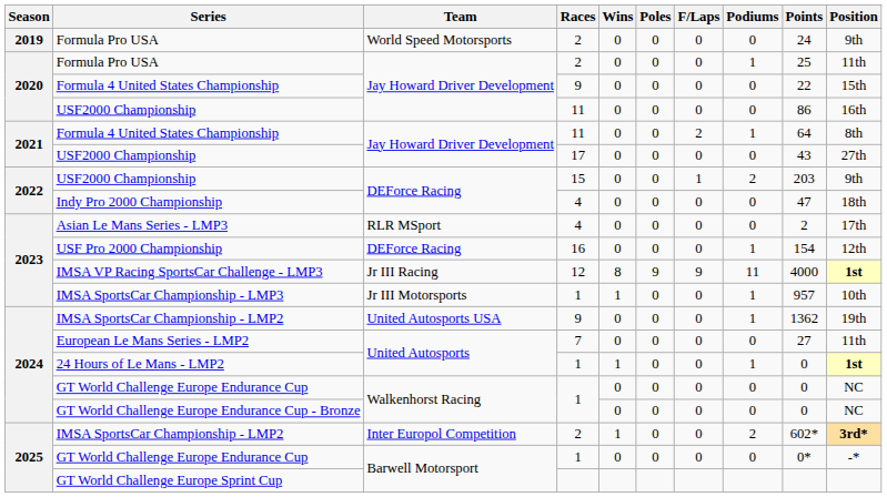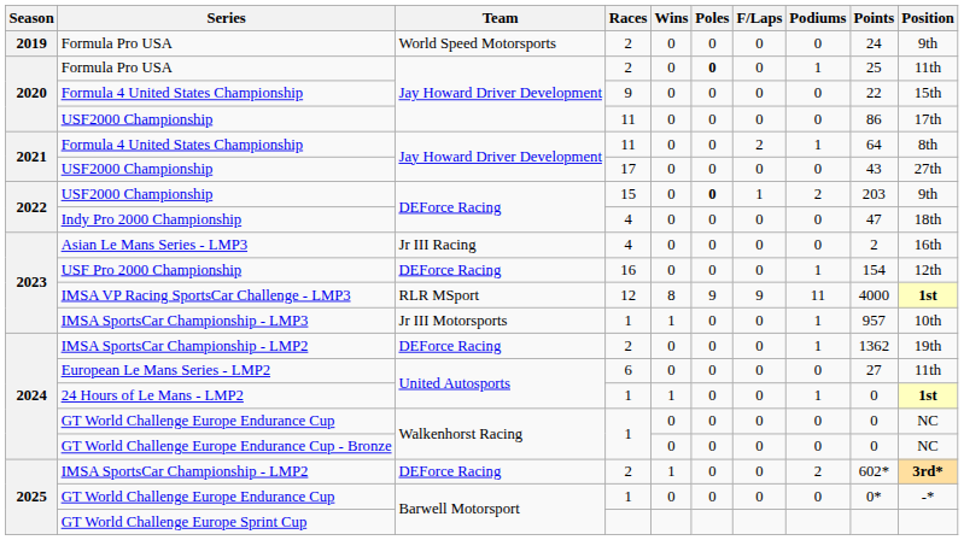2020 / Formula Pro USA | Poles: normal -> bold
2020 / USF2000 Championship | Position: 16th -> 17th
2022 / USF2000 Championship | Poles: normal -> bold
Asian Le Mans Series - LMP3 | Team: RLR MSport -> Jr III Racing
Asian Le Mans Series - LMP3 | Position: 17th -> 16th
IMSA VP Racing SportsCar Challenge - LMP3 | Team: Jr III Racing -> RLR MSport
2024 / IMSA SportsCar Championship - LMP2 | Team: United Autosports USA -> DEForce Racing
2024 / IMSA SportsCar Championship - LMP2 | Races: 9 -> 2
European Le Mans Series - LMP2 | Races: 7 -> 6
2025 / IMSA SportsCar Championship - LMP2 | Team: Inter Europol Competition -> DEForce Racing
